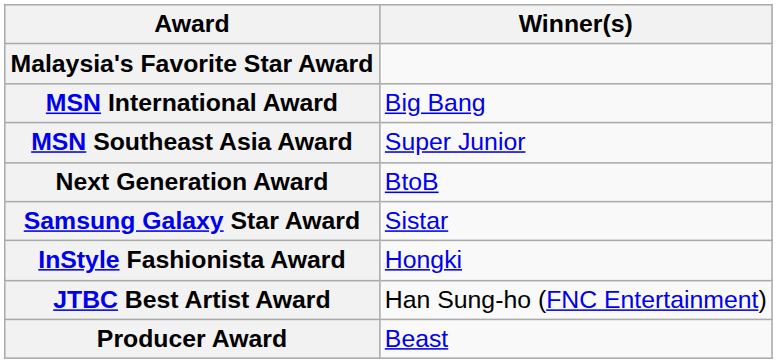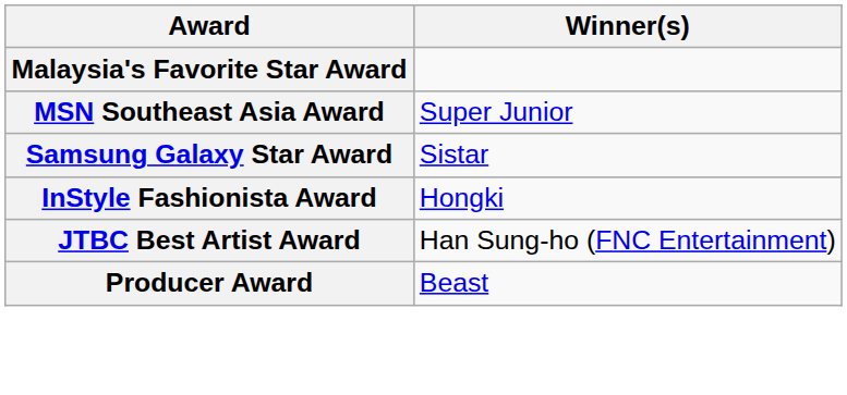- row: MSN International Award | Big Bang
- row: Next Generation Award | BtoB
